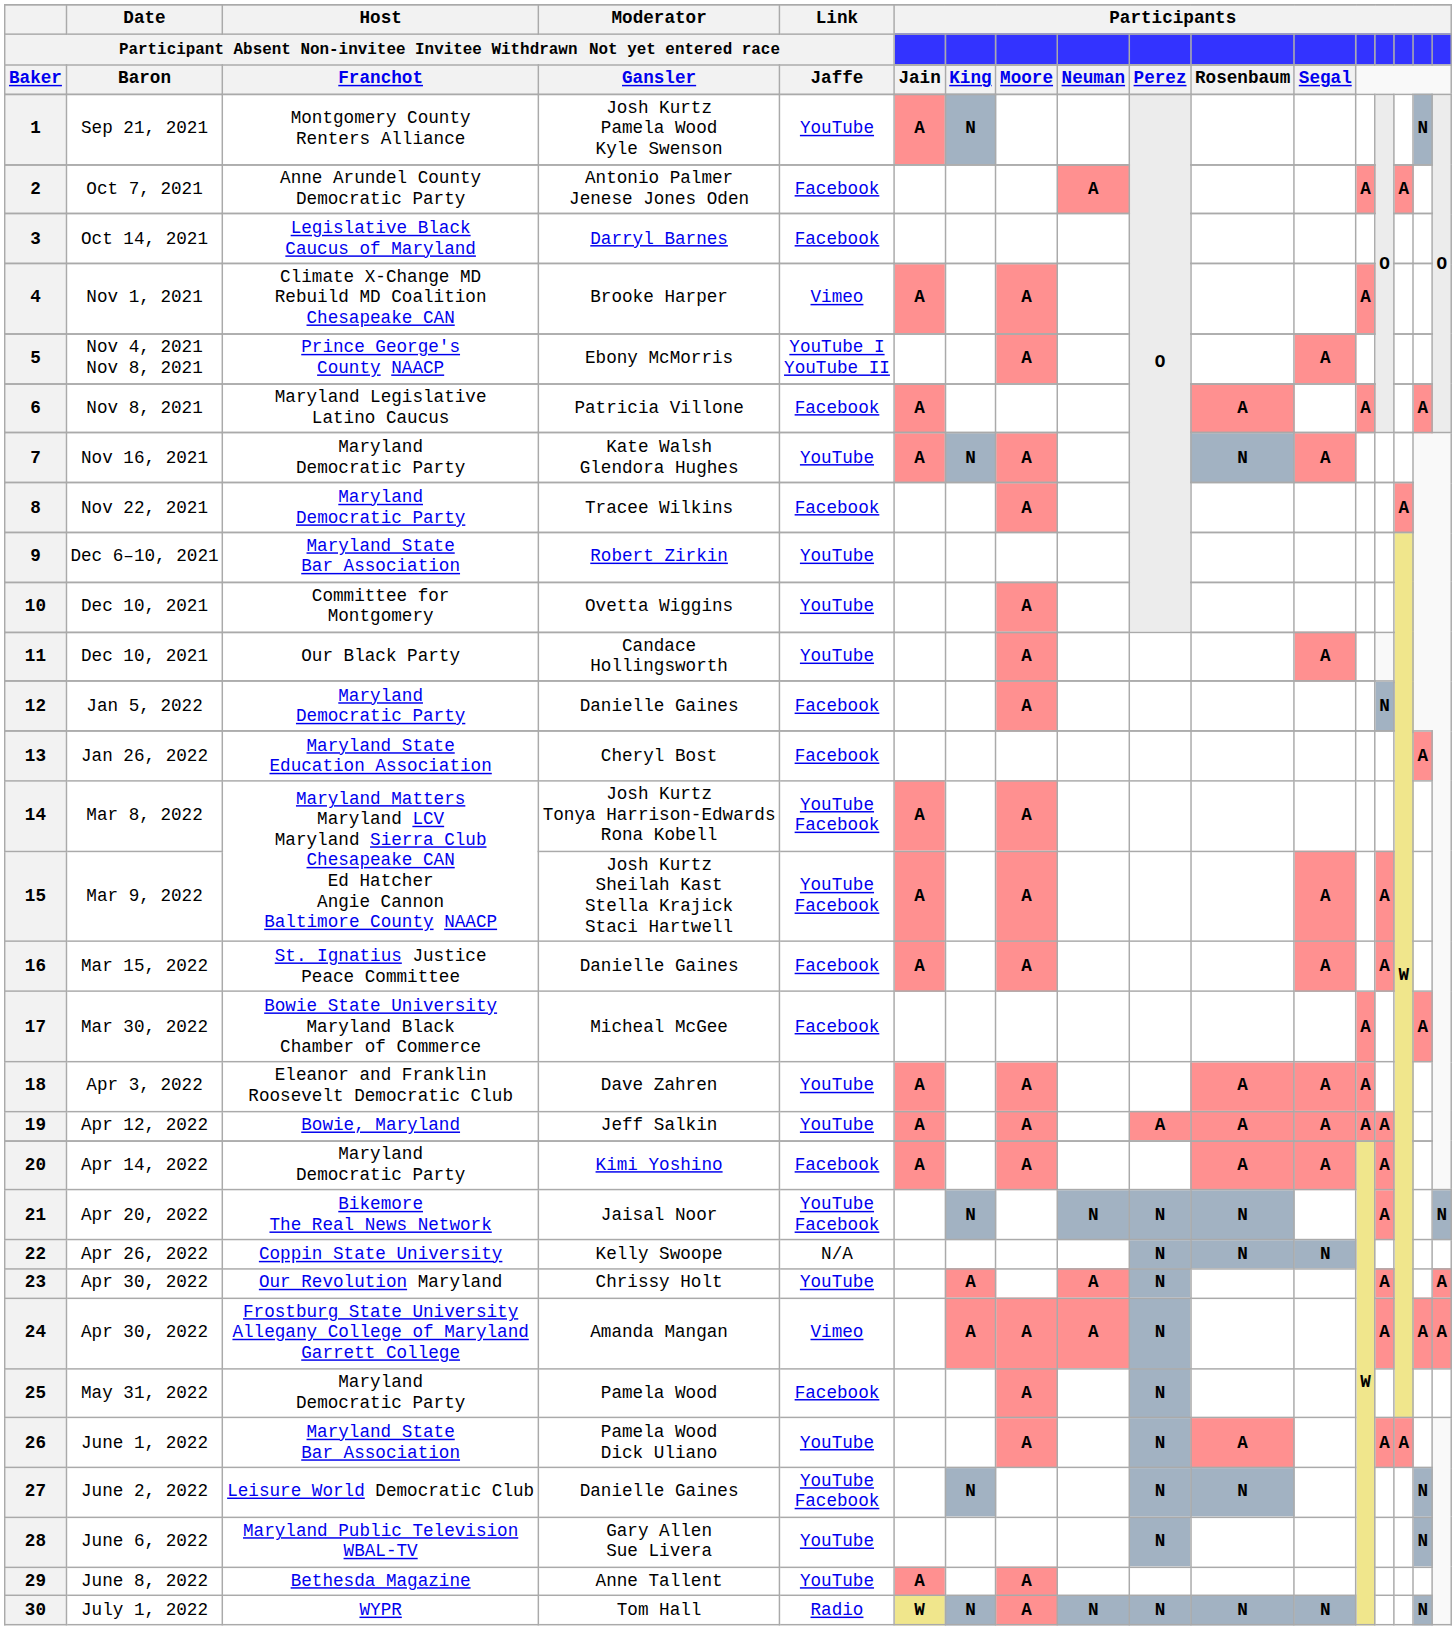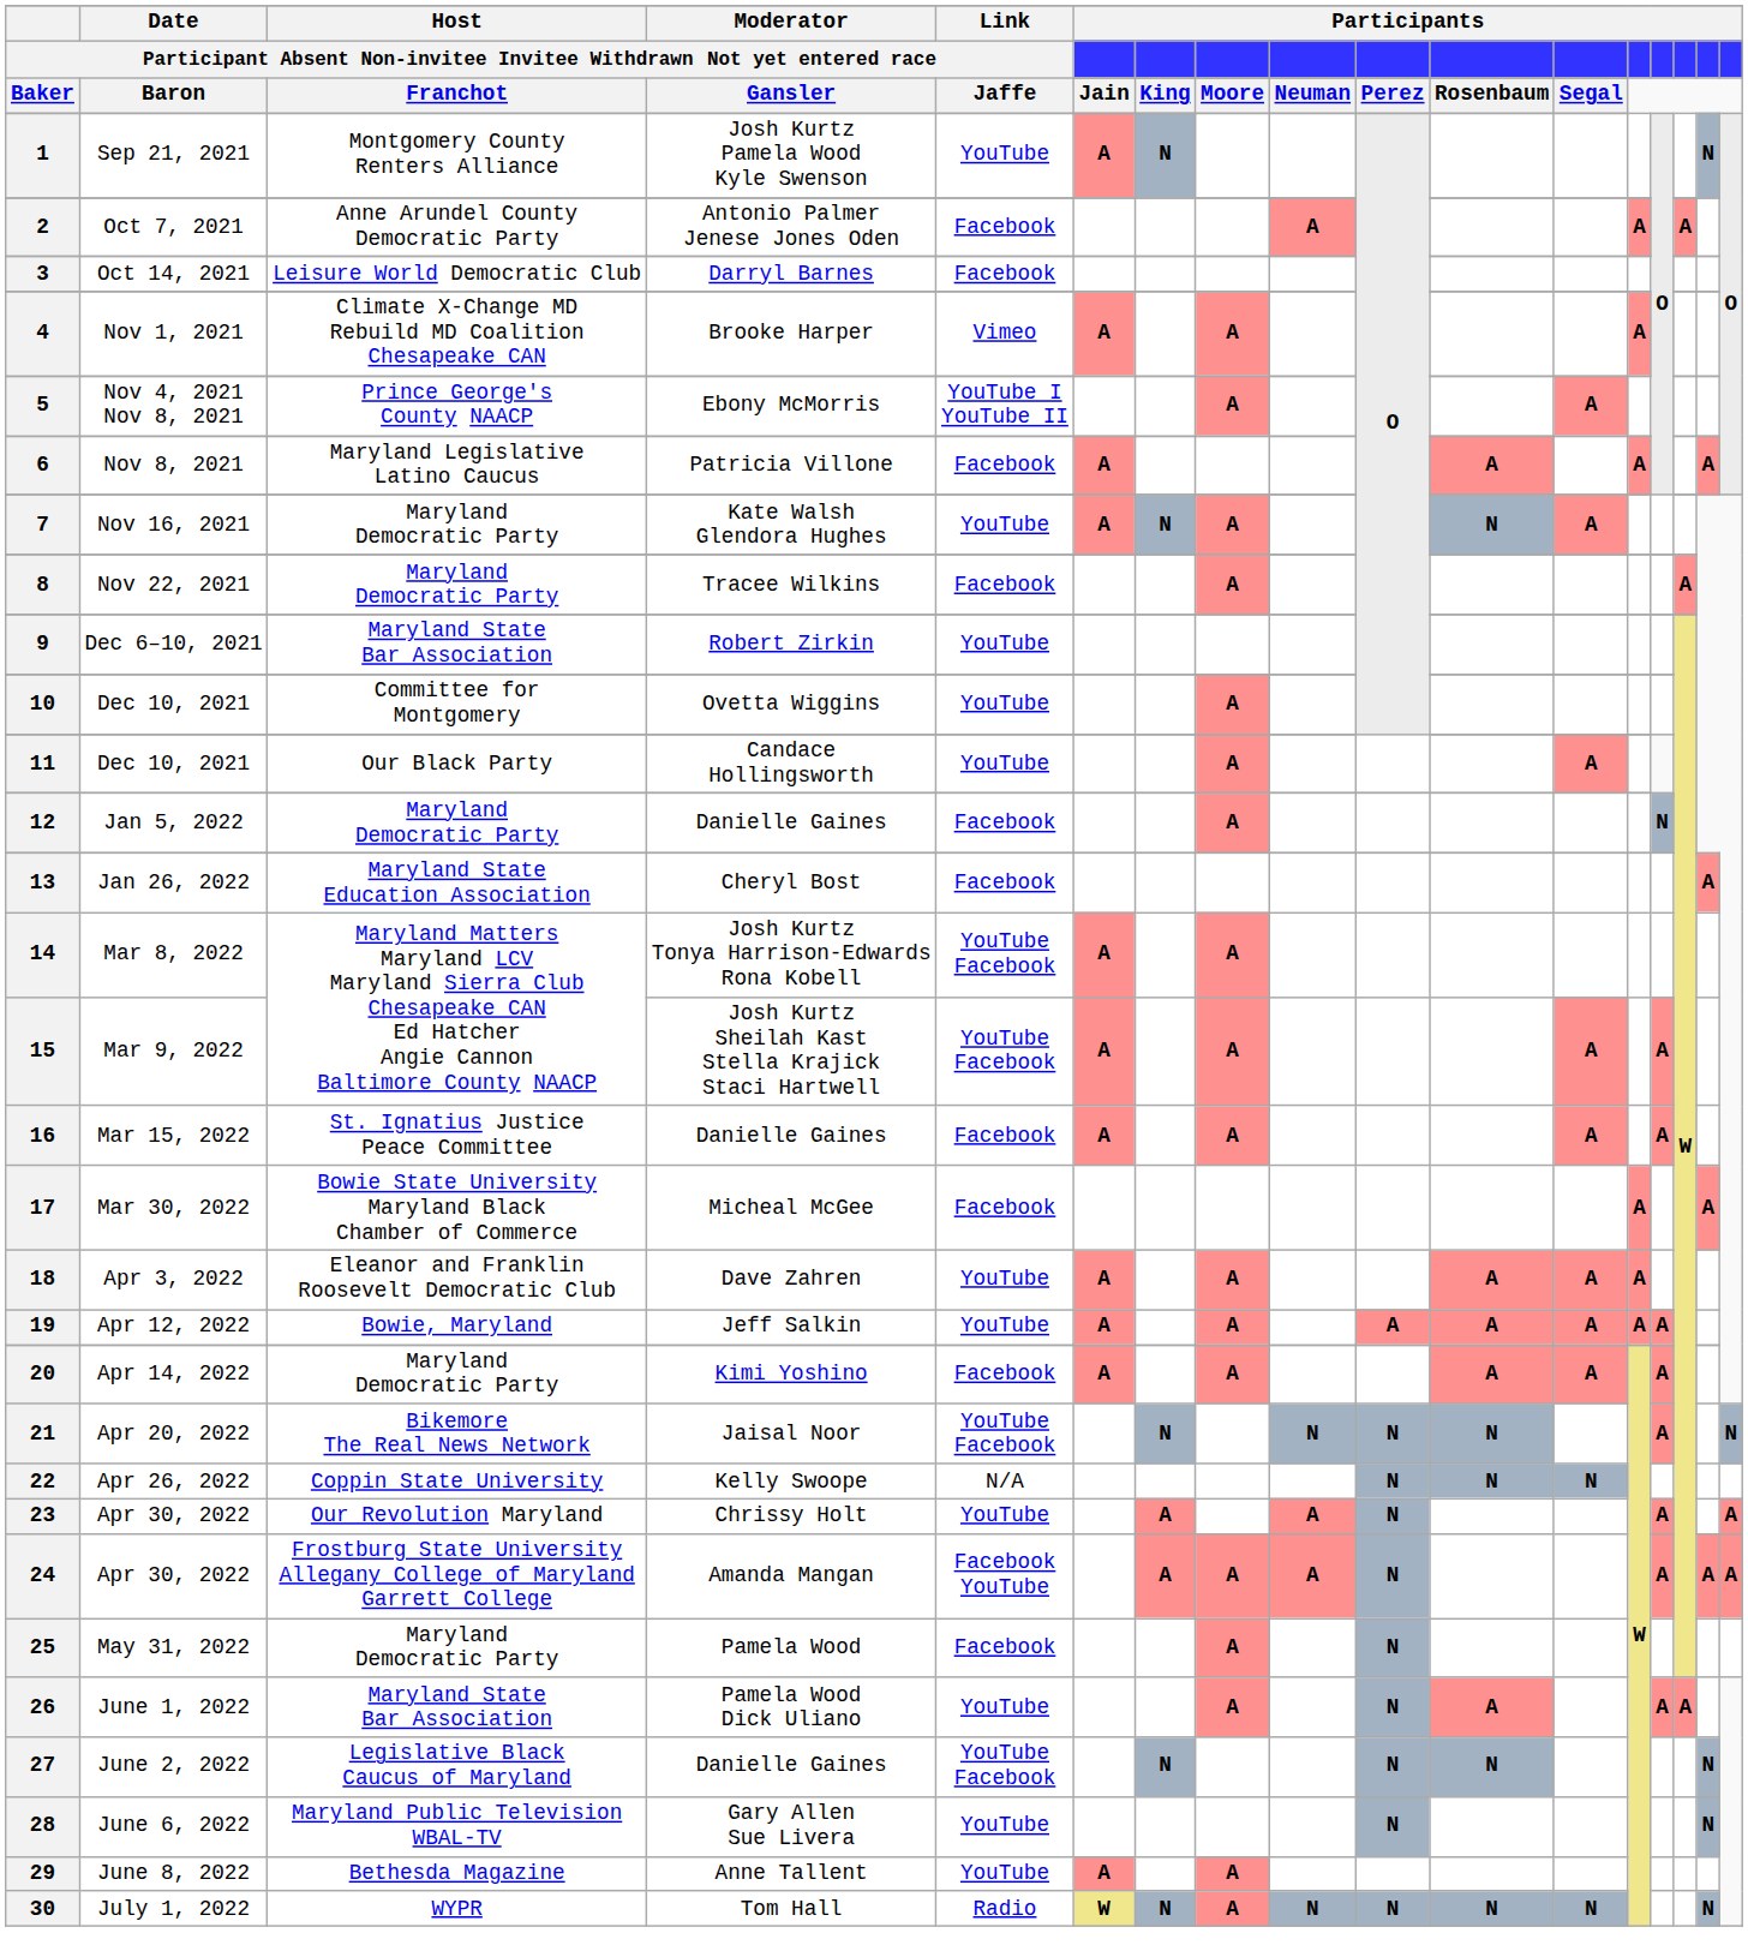3 | column 3: Legislative Black Caucus of Maryland -> Leisure World Democratic Club
24 | column 5: Vimeo -> Facebook YouTube
27 | column 3: Leisure World Democratic Club -> Legislative Black Caucus of Maryland
